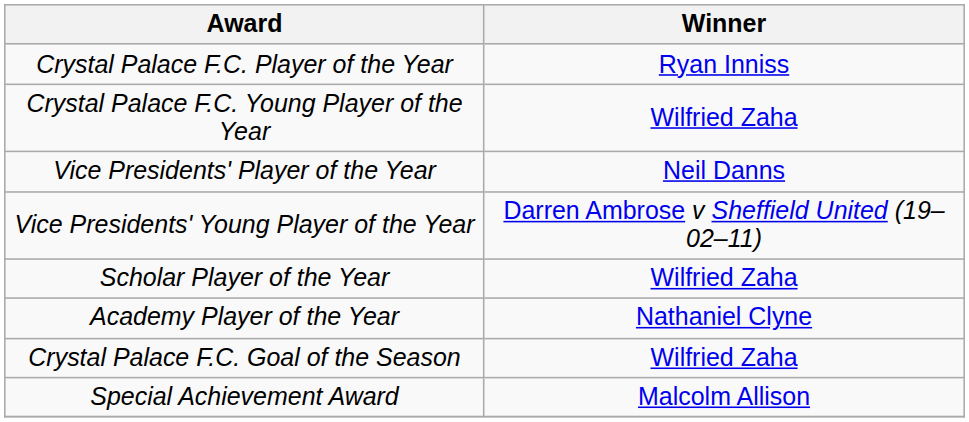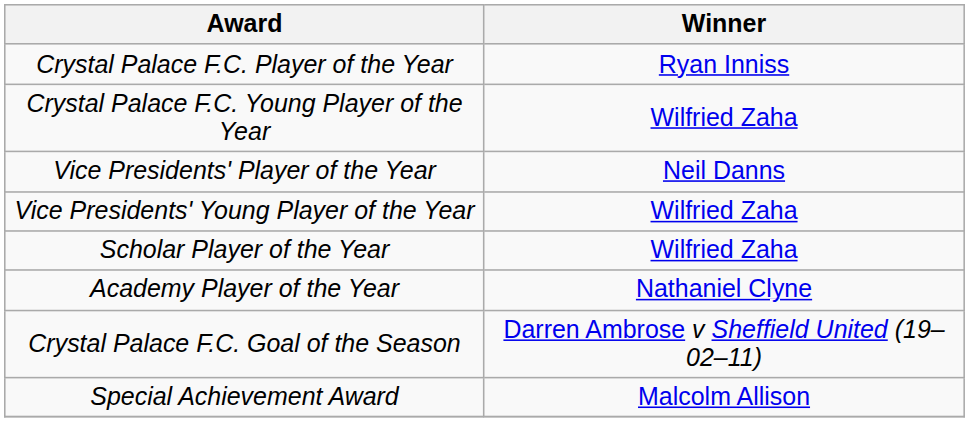Vice Presidents' Young Player of the Year | Winner: Darren Ambrose v Sheffield United (19–02–11) -> Wilfried Zaha
Crystal Palace F.C. Goal of the Season | Winner: Wilfried Zaha -> Darren Ambrose v Sheffield United (19–02–11)
